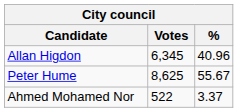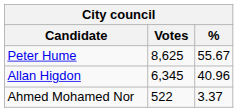rows swapped: Peter Hume <-> Allan Higdon
